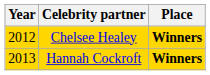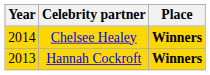Chelsee Healey | Year: 2012 -> 2014
